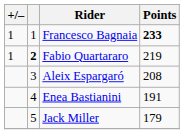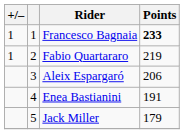Fabio Quartararo | column 2: bold -> normal
Aleix Espargaró | Points: 208 -> 206
